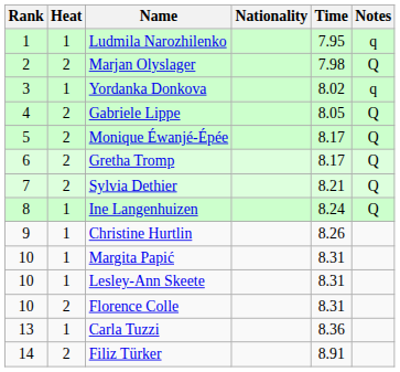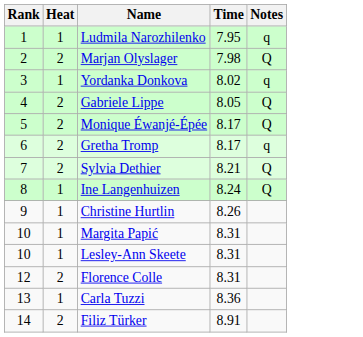- column: Nationality
Gretha Tromp | Notes: Q -> q
Florence Colle | Rank: 10 -> 12
